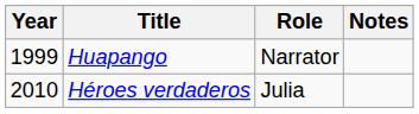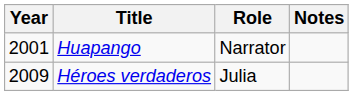Huapango | Year: 1999 -> 2001
Héroes verdaderos | Year: 2010 -> 2009
